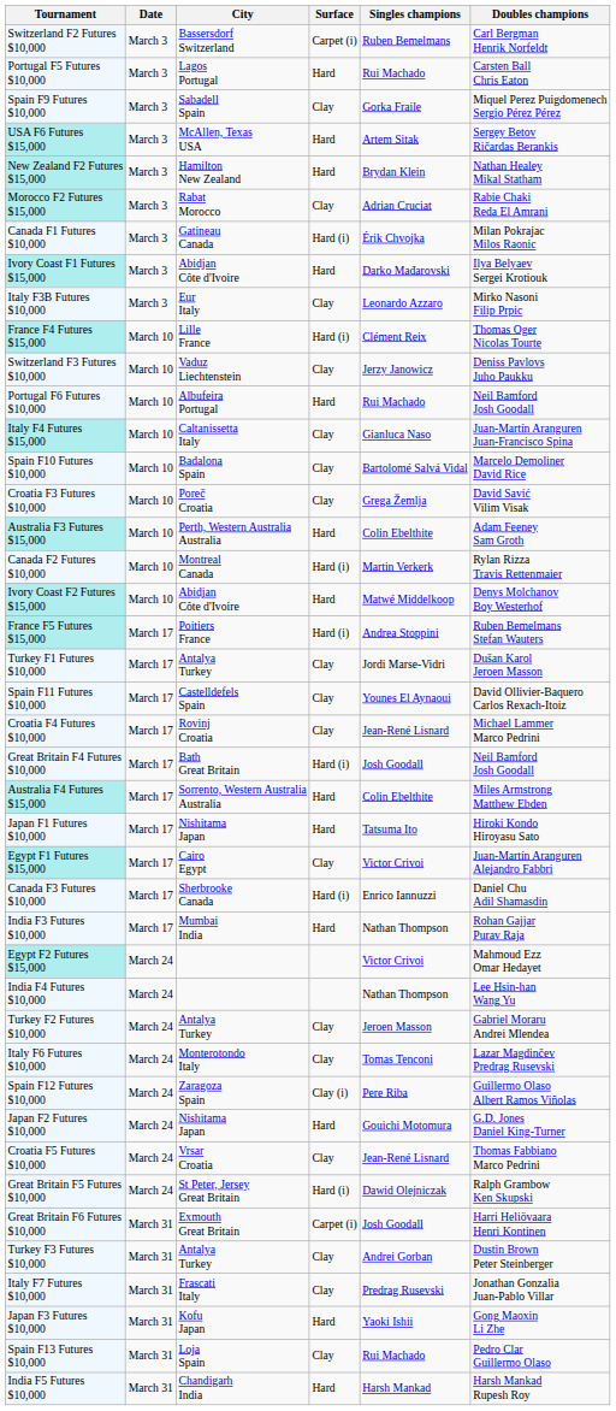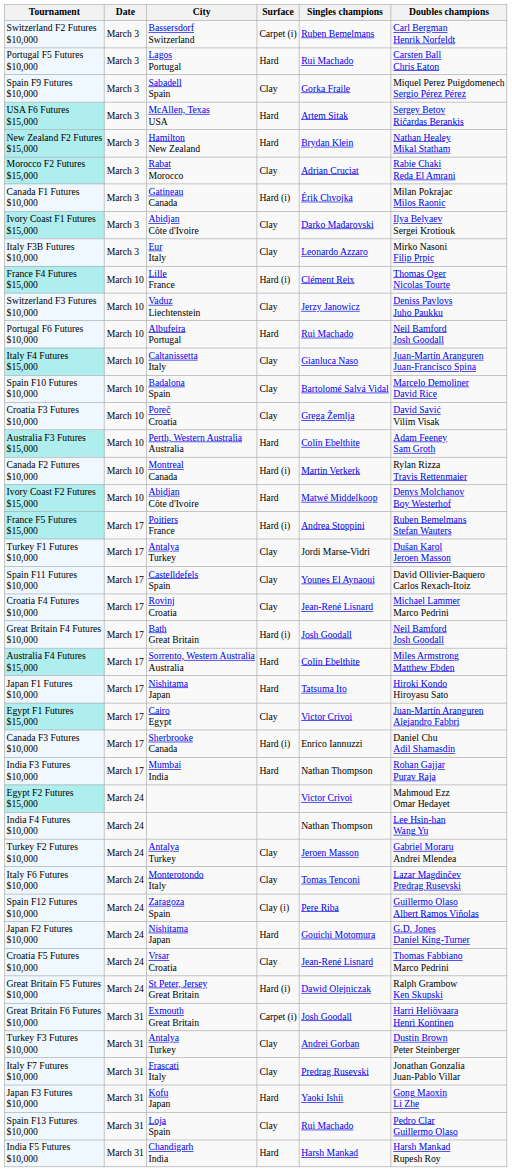Ivory Coast F1 Futures $15,000 | Surface: Hard -> Clay
